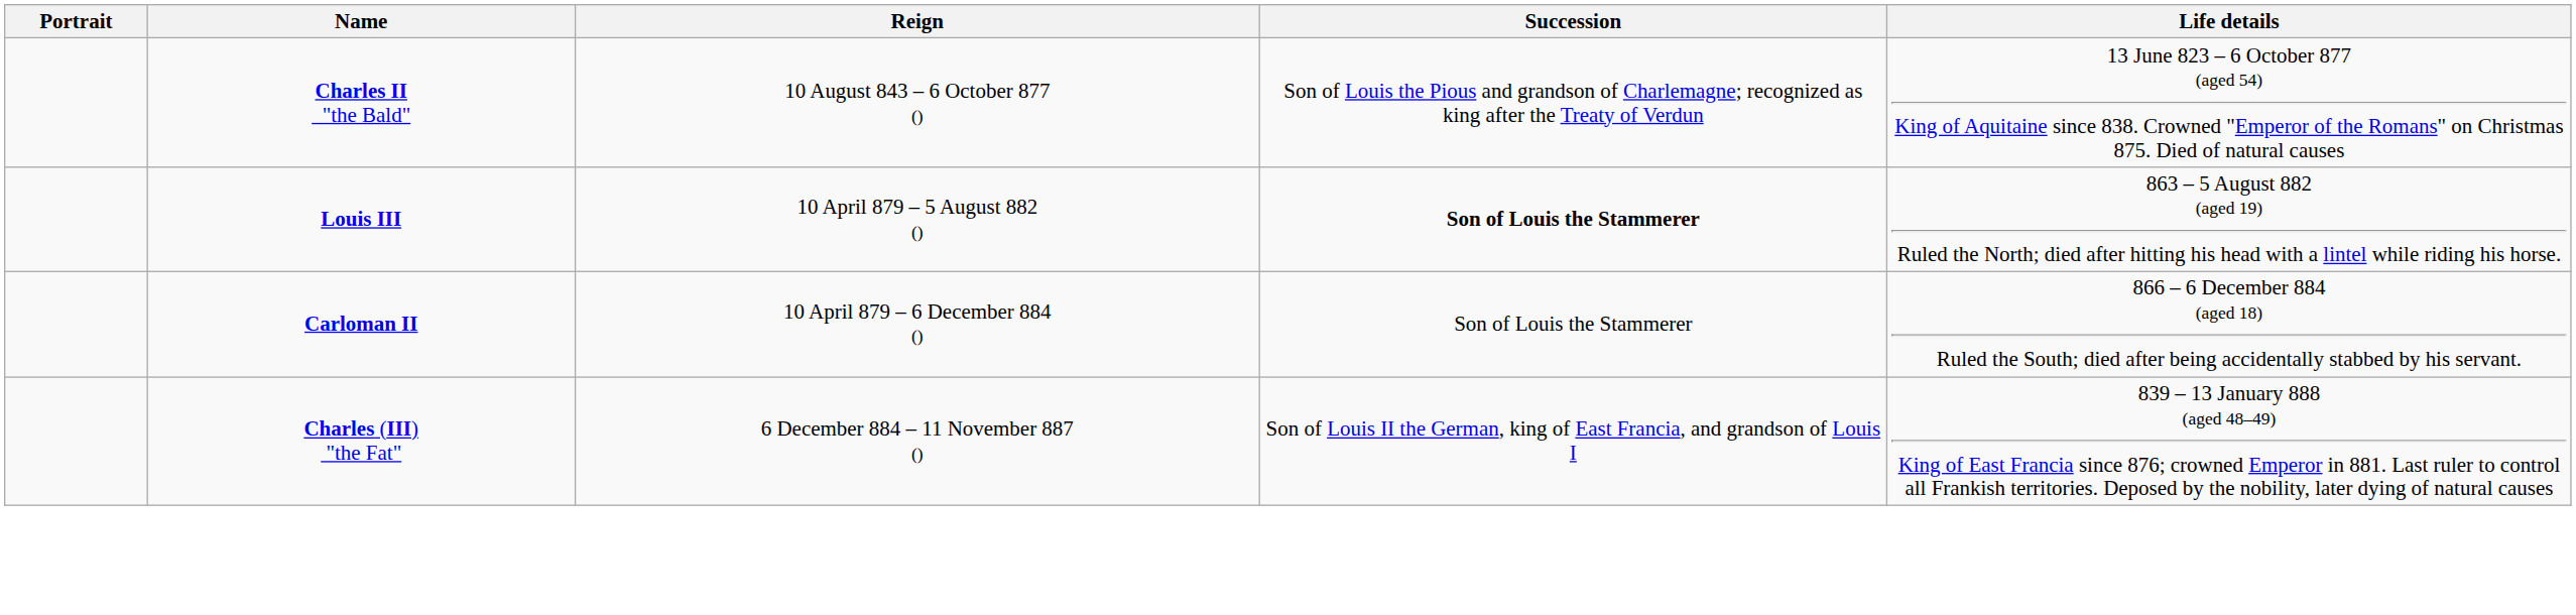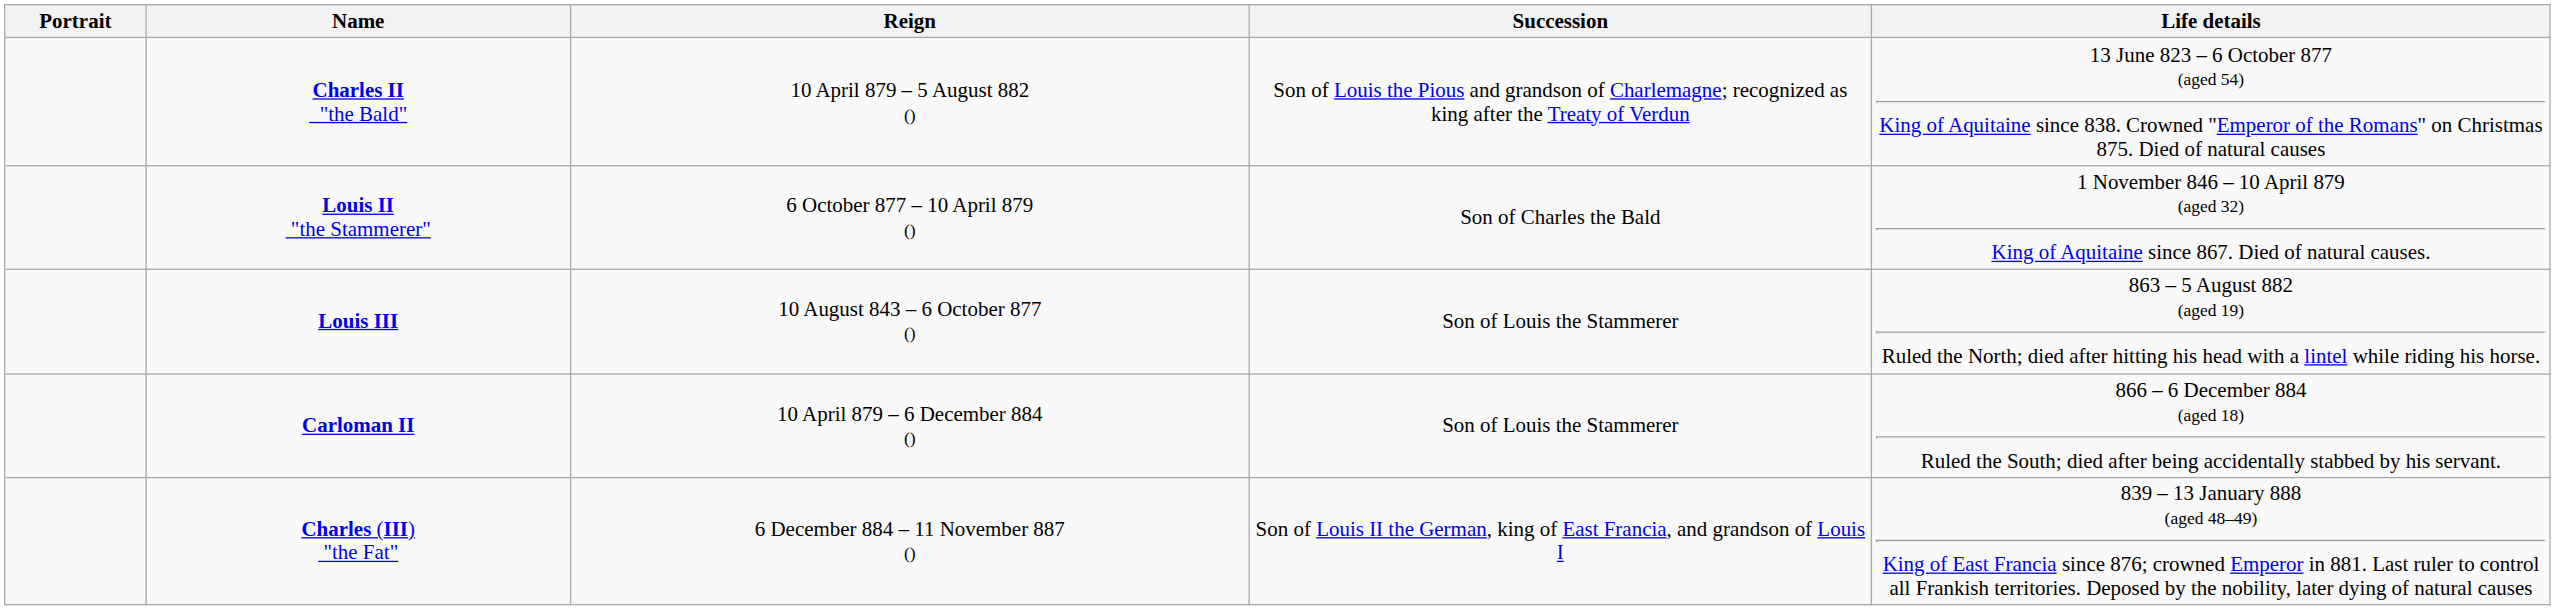Charles II "the Bald" | Reign: 10 August 843 – 6 October 877 () -> 10 April 879 – 5 August 882 ()
+ row: Louis II "the Stammerer" | 6 October 877 – 10 April 879 () | Son of Charles the Bald | 1 November 846 – 10 April 879 (aged 32) King of Aquitaine since 867. Died of natural causes.
Louis III | Reign: 10 April 879 – 5 August 882 () -> 10 August 843 – 6 October 877 ()
Louis III | Succession: bold -> normal
